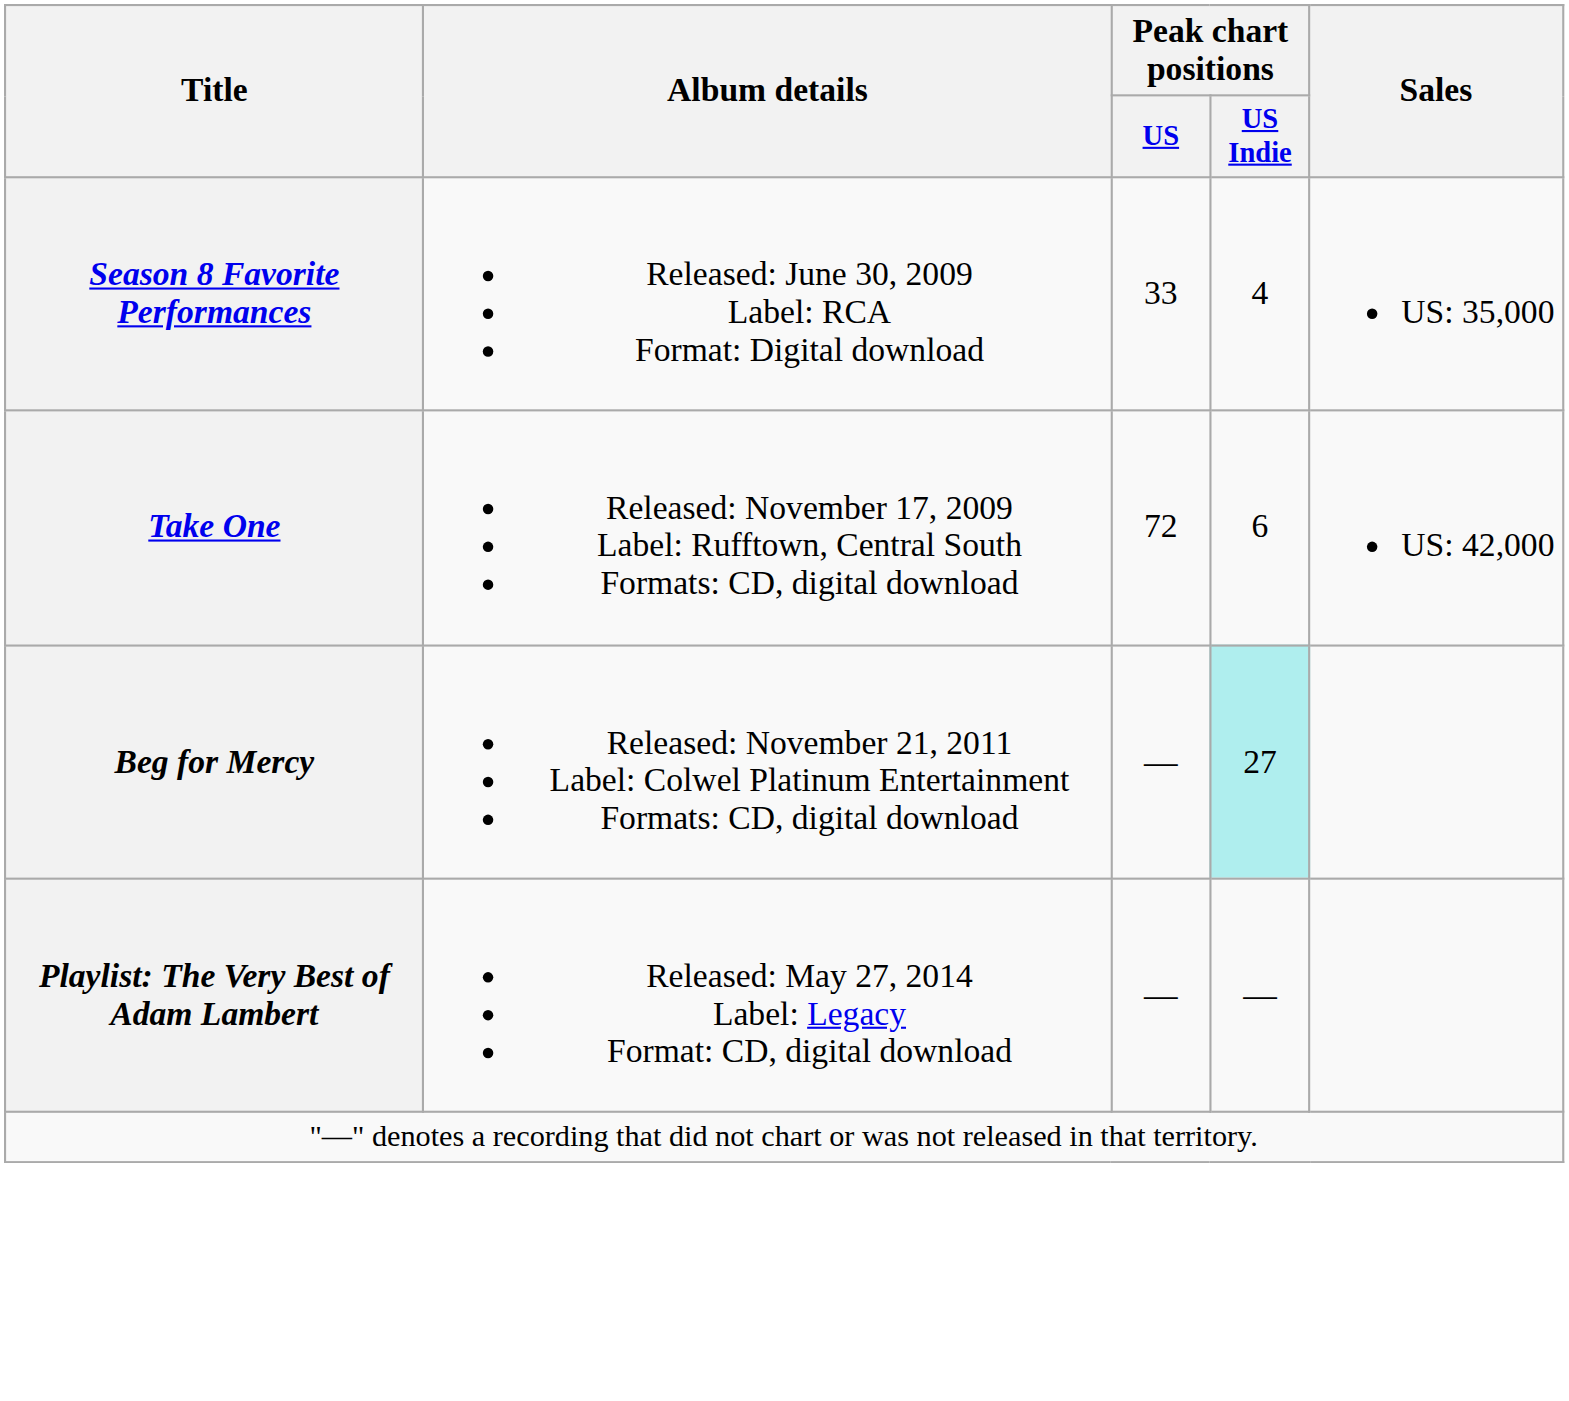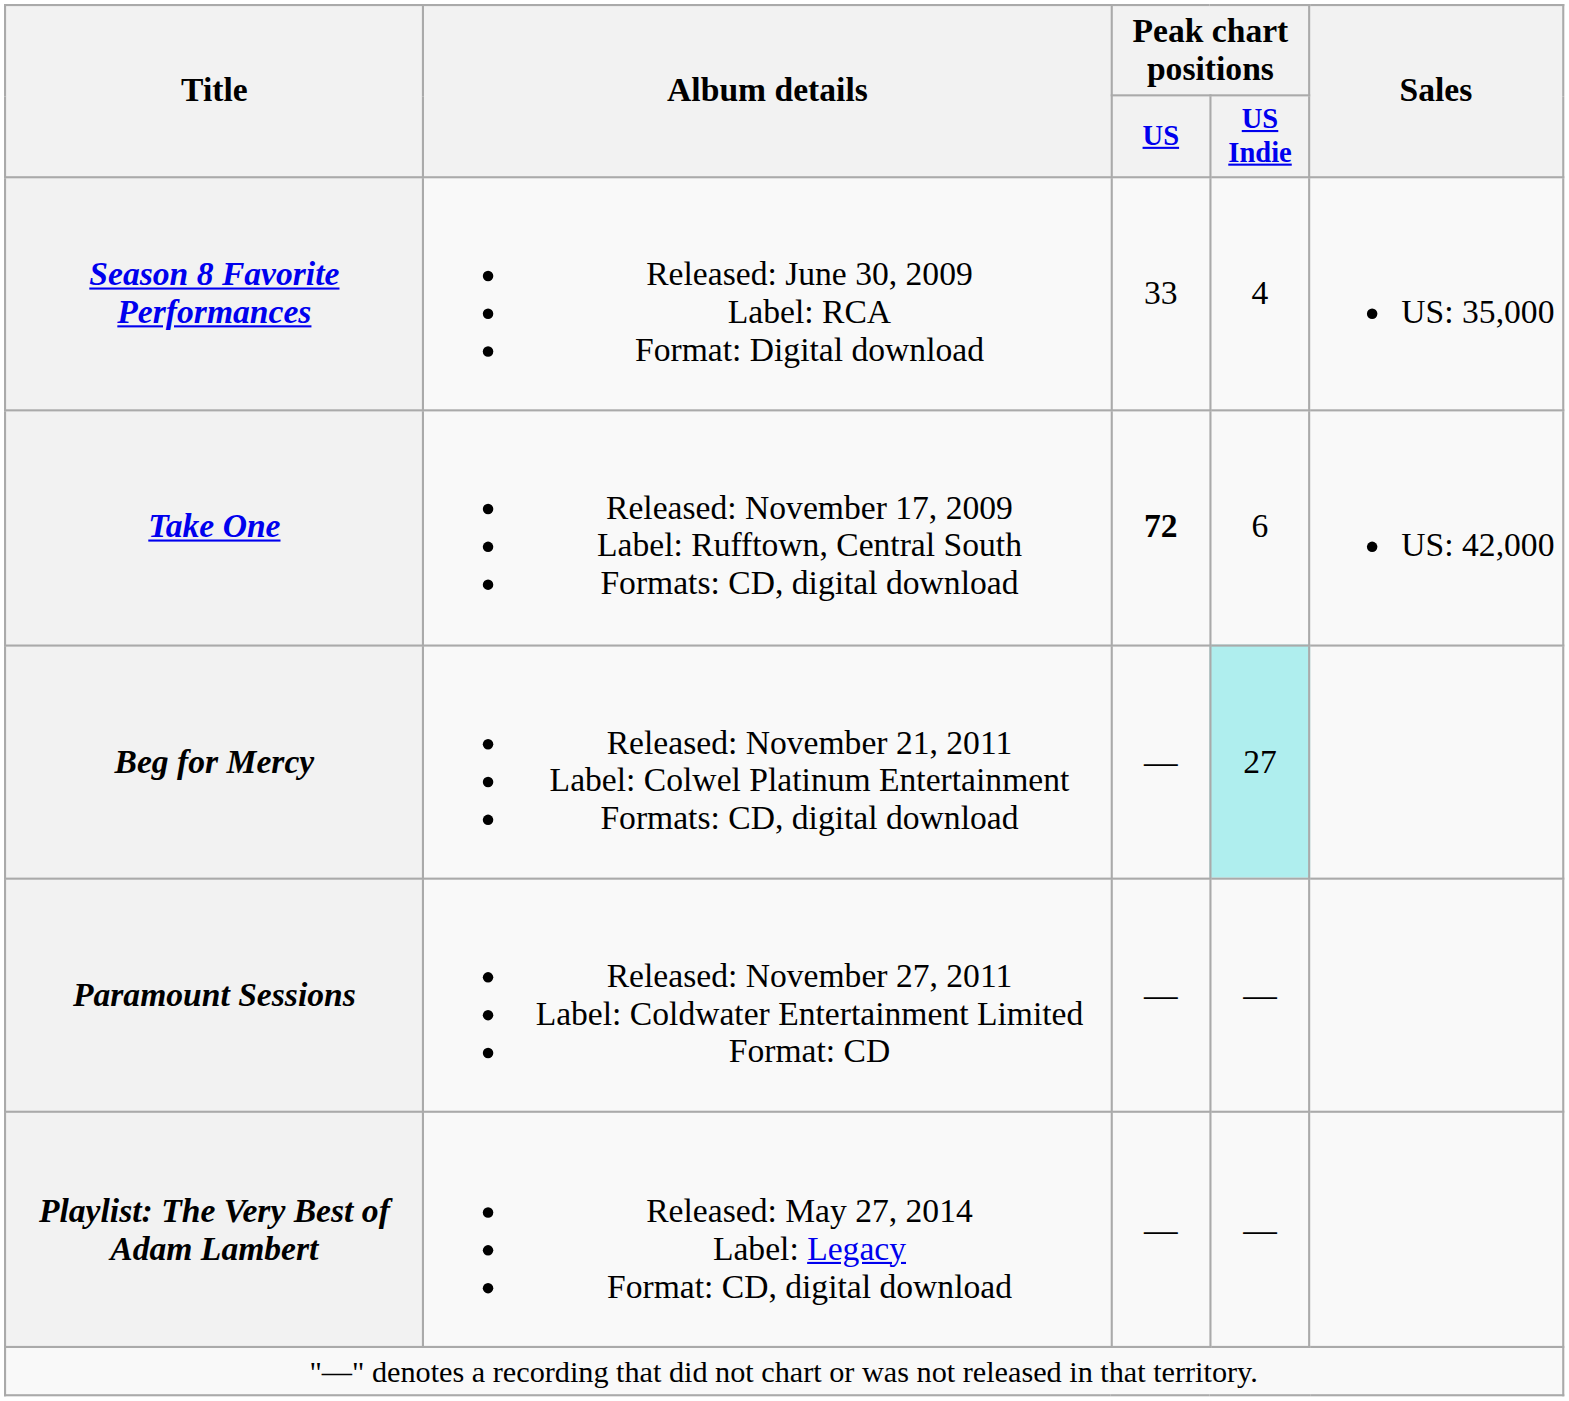Take One | Peak chart positions / US: normal -> bold
+ row: Paramount Sessions | Released: November 27, 2011 Label: Coldwater Entertainment Limited Format: CD | — | —
